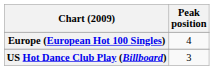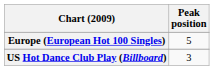Europe (European Hot 100 Singles) | Peak position: 4 -> 5
